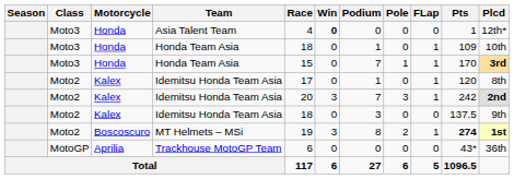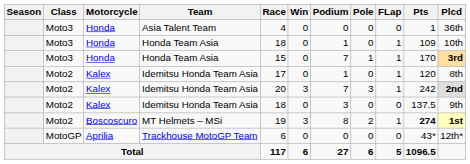Asia Talent Team | Win: bold -> normal
Asia Talent Team | Plcd: 12th* -> 36th
Trackhouse MotoGP Team | Plcd: 36th -> 12th*
